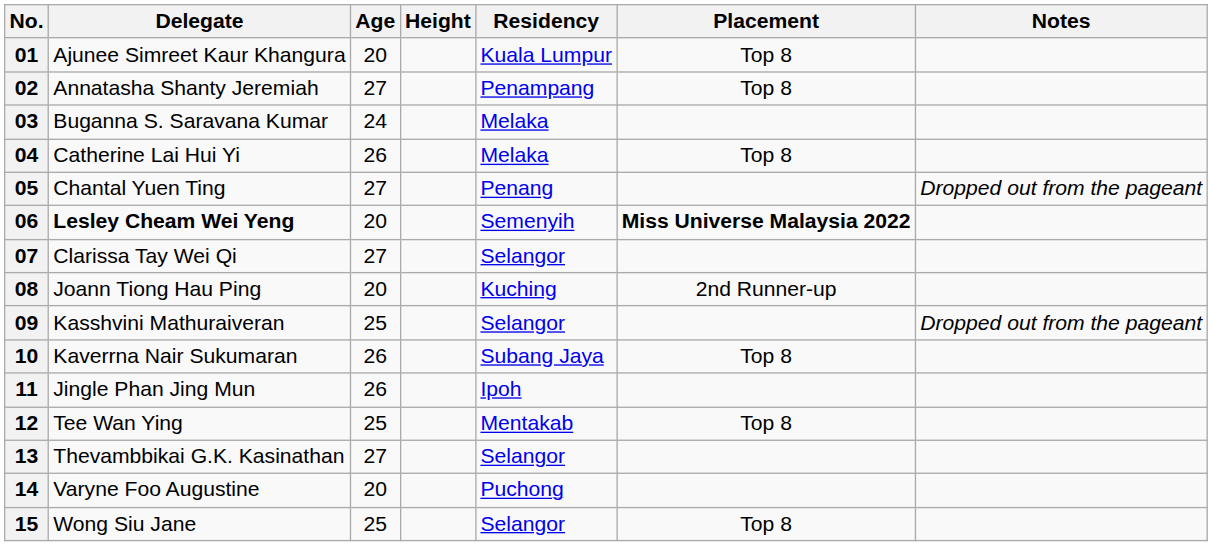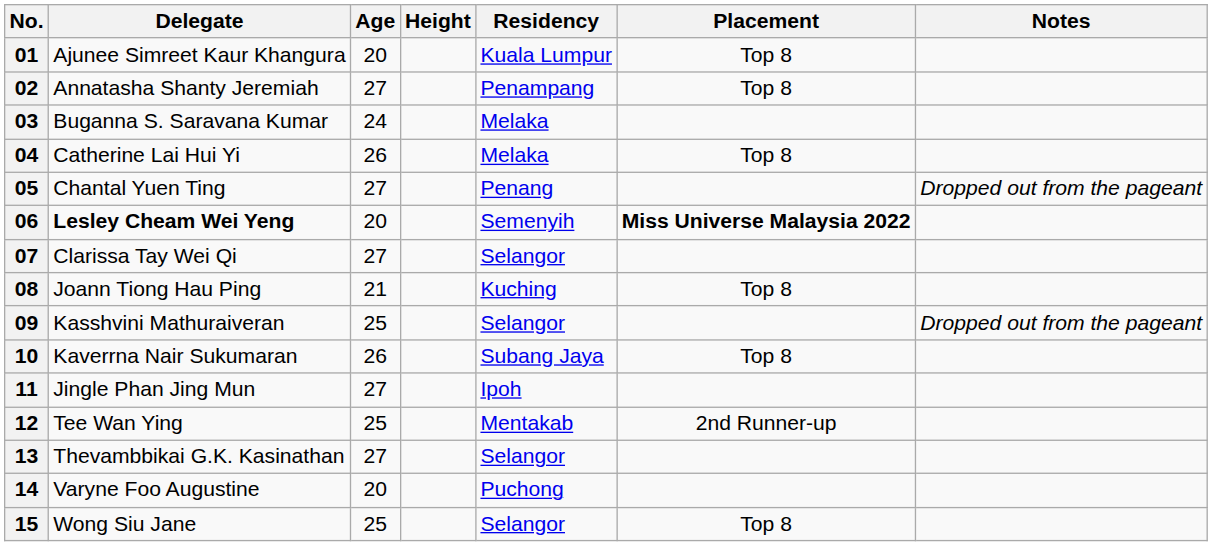08 | Age: 20 -> 21
08 | Placement: 2nd Runner-up -> Top 8
11 | Age: 26 -> 27
12 | Placement: Top 8 -> 2nd Runner-up
